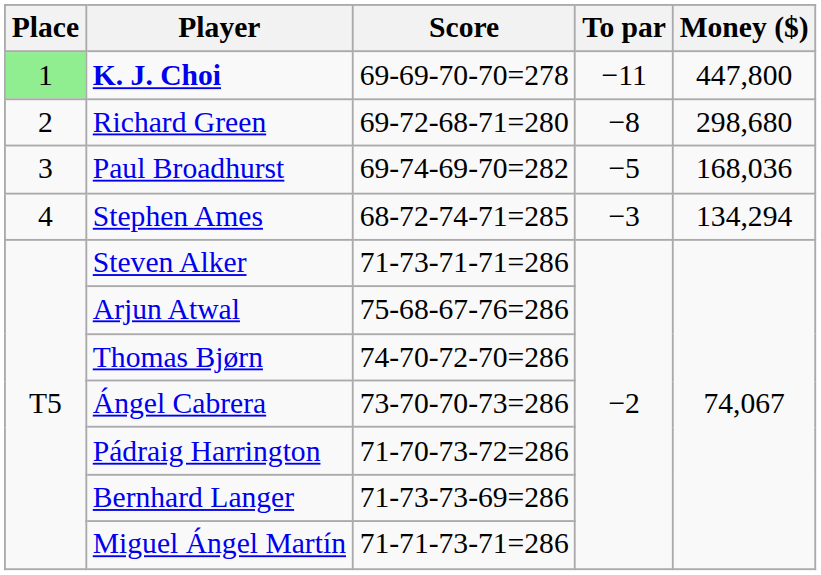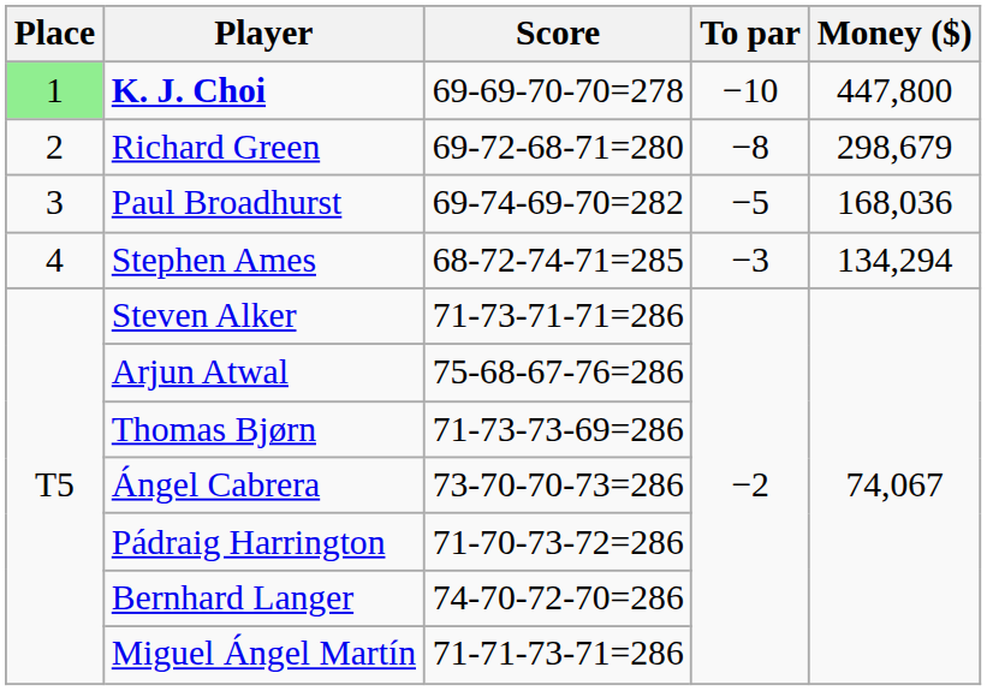K. J. Choi | To par: −11 -> −10
Richard Green | Money ($): 298,680 -> 298,679
Thomas Bjørn | Score: 74-70-72-70=286 -> 71-73-73-69=286
Bernhard Langer | Score: 71-73-73-69=286 -> 74-70-72-70=286
